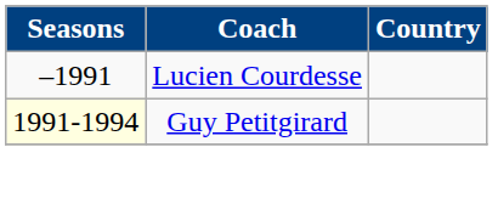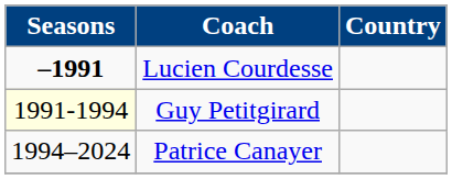Lucien Courdesse | Seasons: normal -> bold
+ row: 1994–2024 | Patrice Canayer
